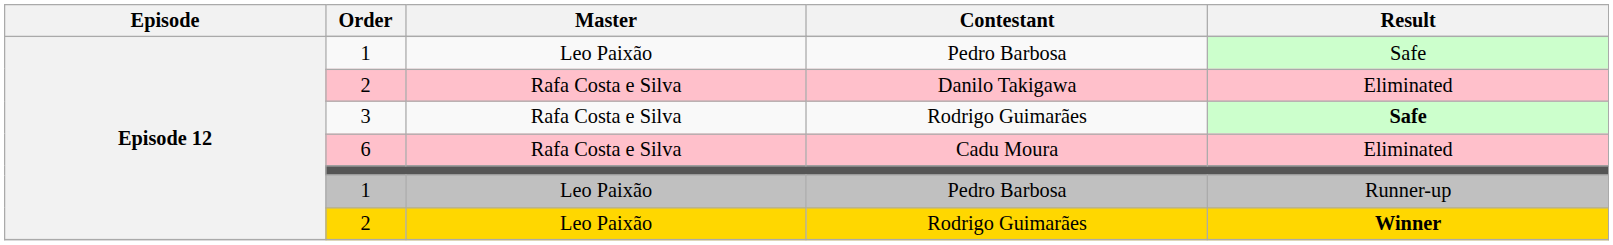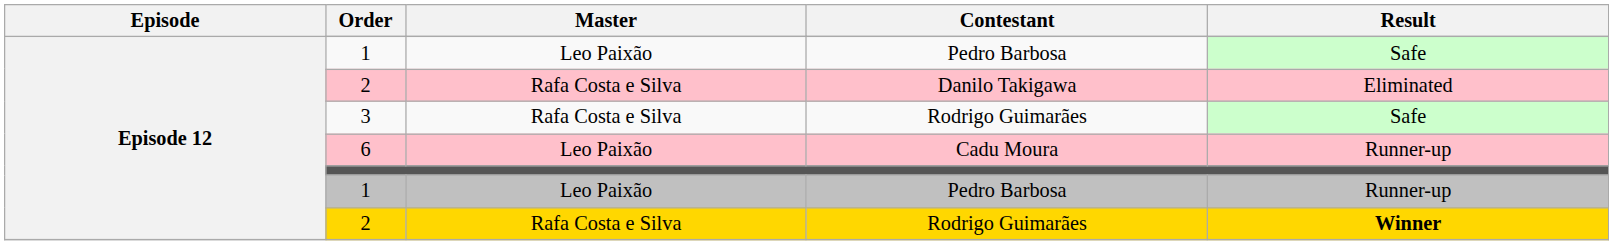3 | Result: bold -> normal
6 | Master: Rafa Costa e Silva -> Leo Paixão
6 | Result: Eliminated -> Runner-up
2 / Rodrigo Guimarães | Master: Leo Paixão -> Rafa Costa e Silva
